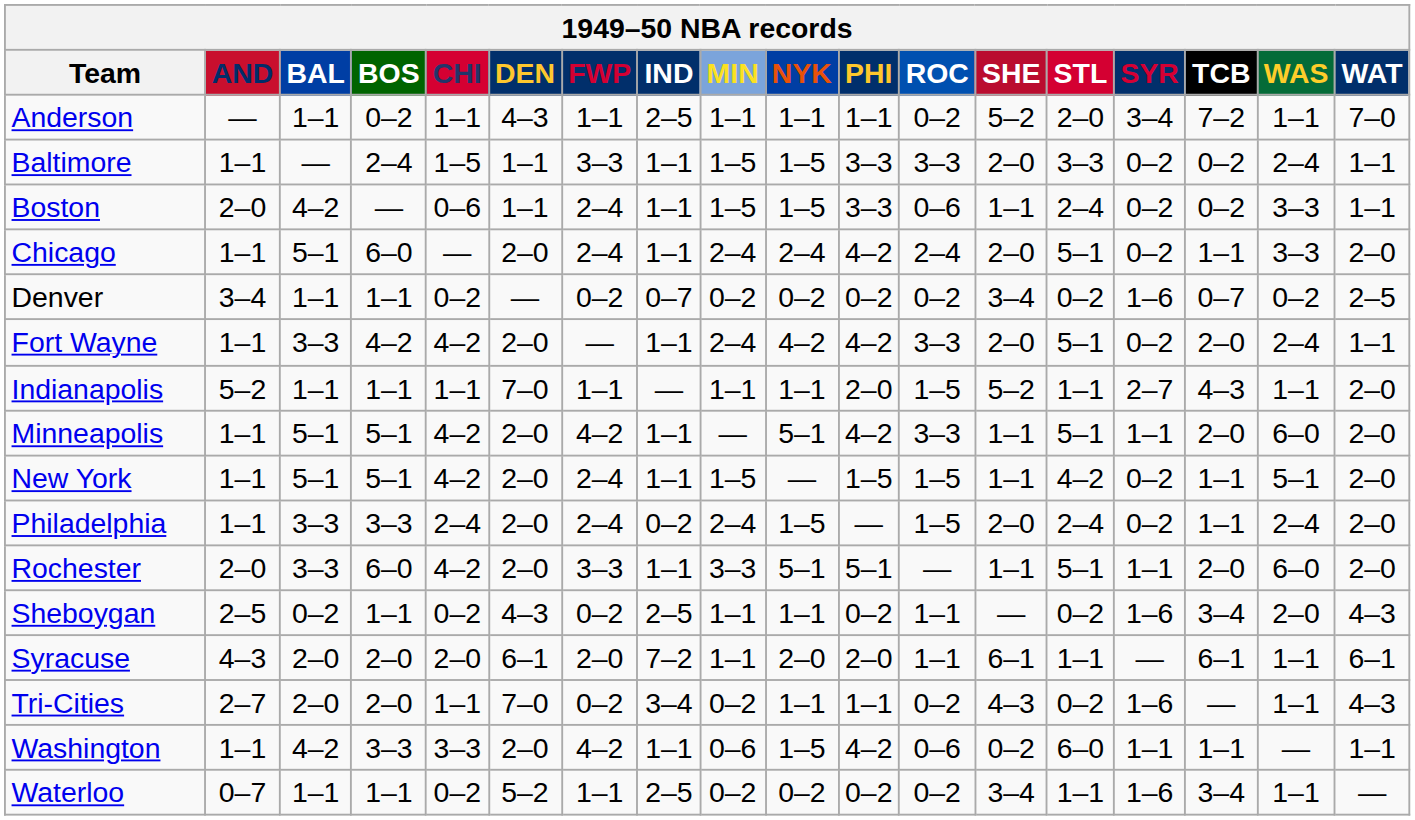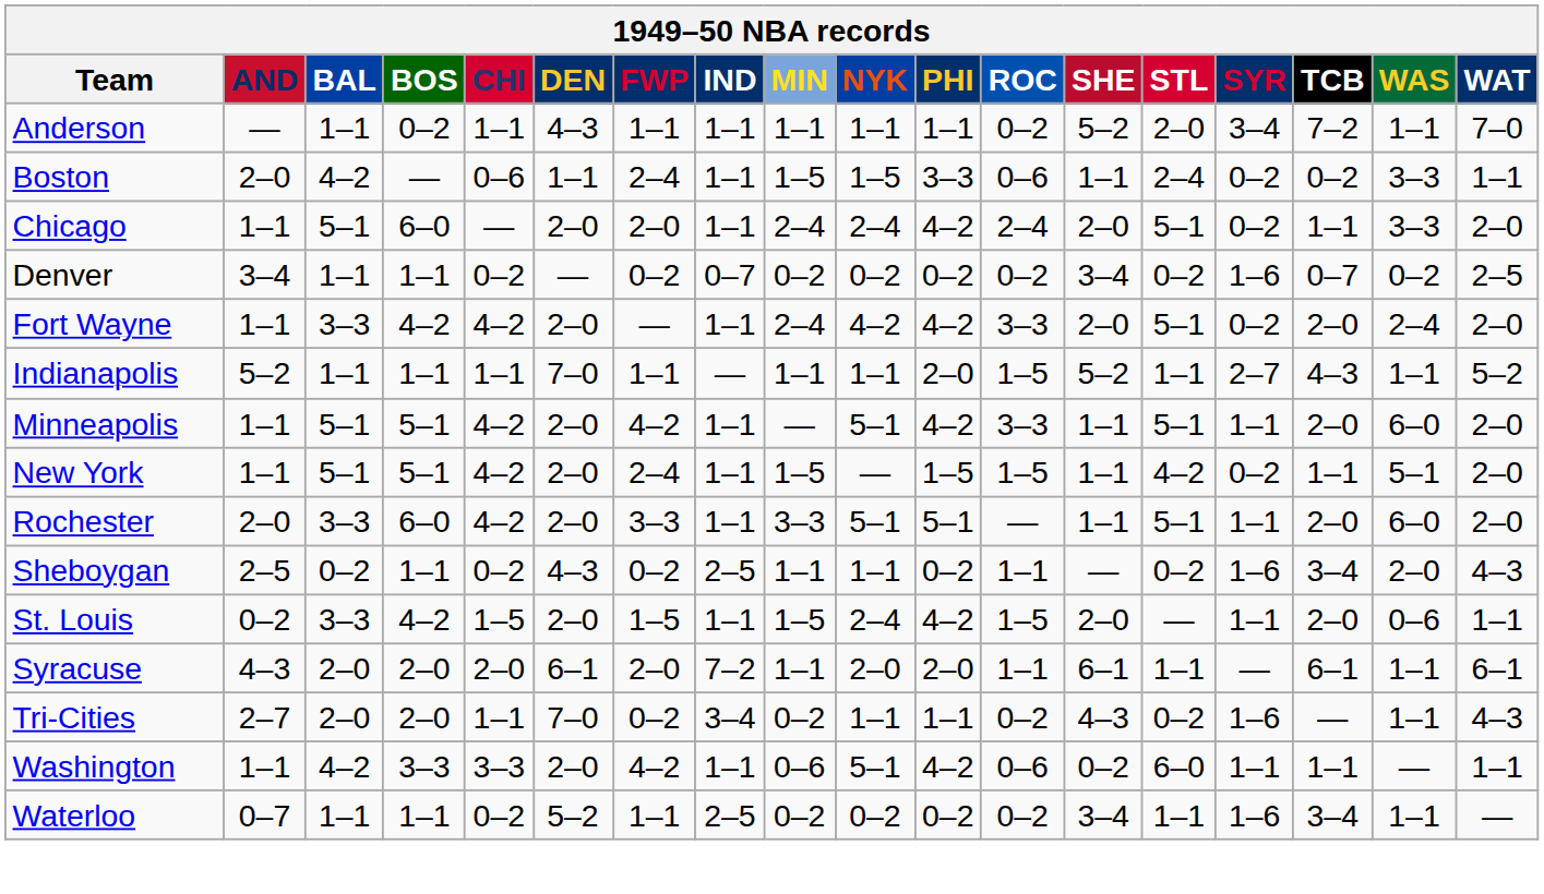Anderson | IND: 2–5 -> 1–1
- row: Baltimore | 1–1 | — | 2–4 | 1–5 | 1–1 | 3–3 | 1–1 | 1–5 | 1–5 | 3–3 | 3–3 | 2–0 | 3–3 | 0–2 | 0–2 | 2–4 | 1–1
Chicago | FWP: 2–4 -> 2–0
Fort Wayne | WAT: 1–1 -> 2–0
Indianapolis | WAT: 2–0 -> 5–2
- row: Philadelphia | 1–1 | 3–3 | 3–3 | 2–4 | 2–0 | 2–4 | 0–2 | 2–4 | 1–5 | — | 1–5 | 2–0 | 2–4 | 0–2 | 1–1 | 2–4 | 2–0
+ row: St. Louis | 0–2 | 3–3 | 4–2 | 1–5 | 2–0 | 1–5 | 1–1 | 1–5 | 2–4 | 4–2 | 1–5 | 2–0 | — | 1–1 | 2–0 | 0–6 | 1–1
Washington | NYK: 1–5 -> 5–1
